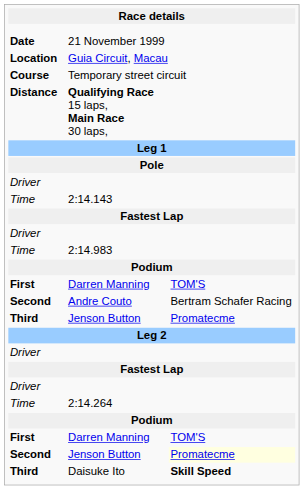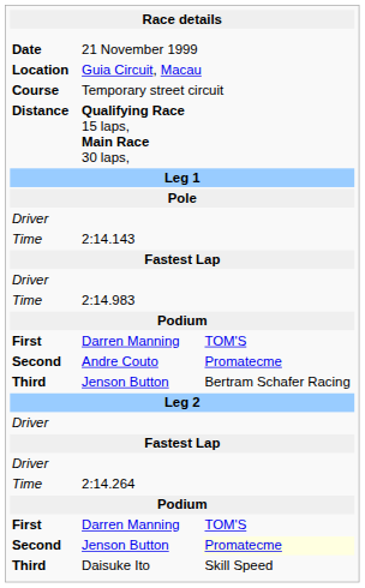Andre Couto | column 3: Bertram Schafer Racing -> Promatecme
Third / Jenson Button | column 3: Promatecme -> Bertram Schafer Racing
Daisuke Ito | column 3: bold -> normal
